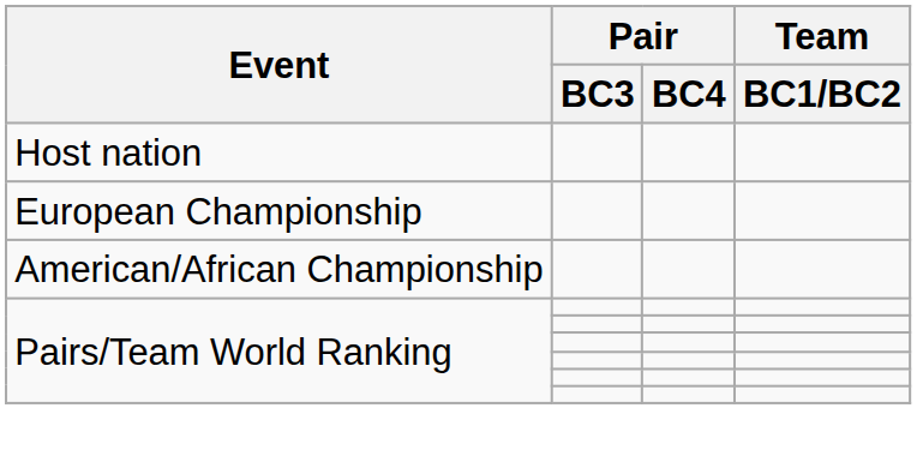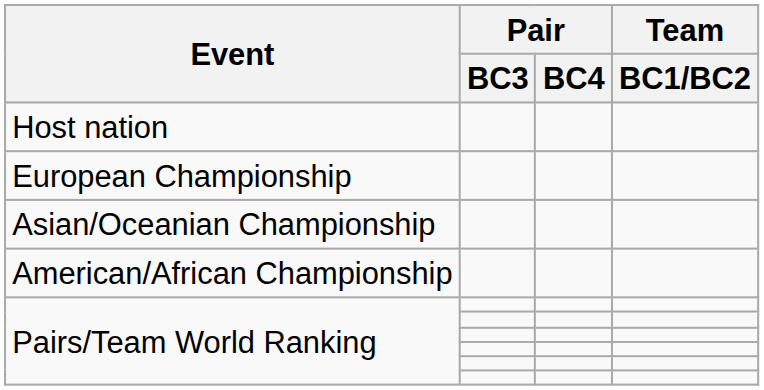+ row: Asian/Oceanian Championship
